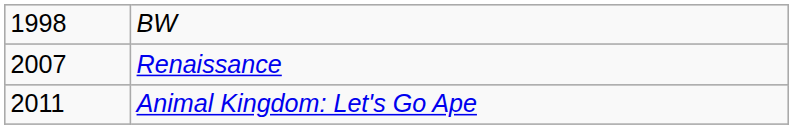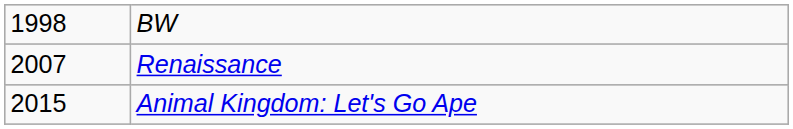Animal Kingdom: Let's Go Ape | column 1: 2011 -> 2015
